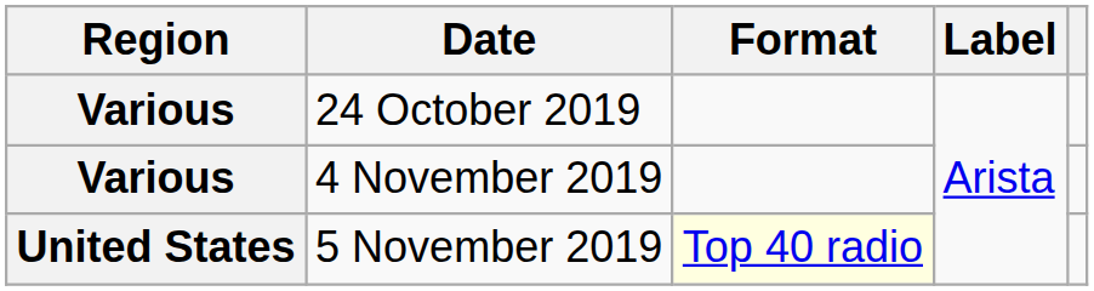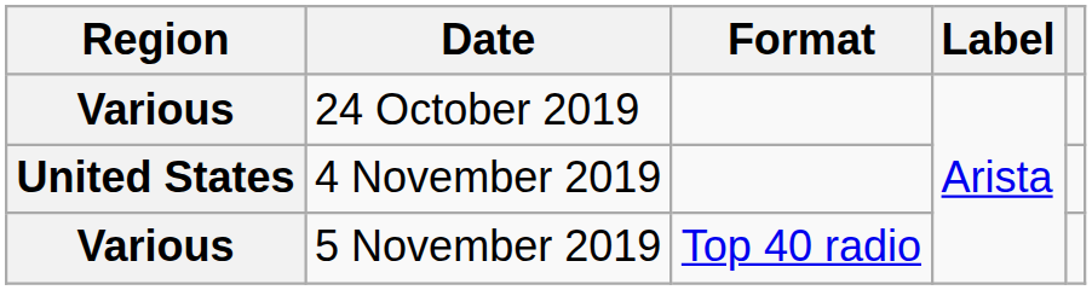4 November 2019 | Region: Various -> United States
5 November 2019 | Region: United States -> Various
5 November 2019 | Format: lightyellow background -> no background
